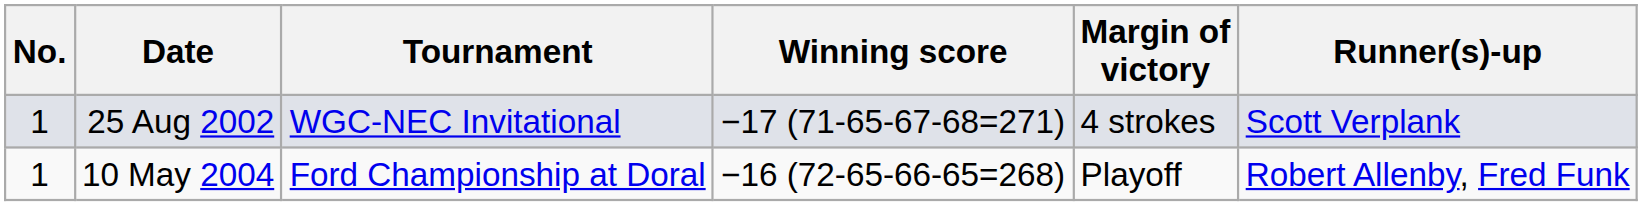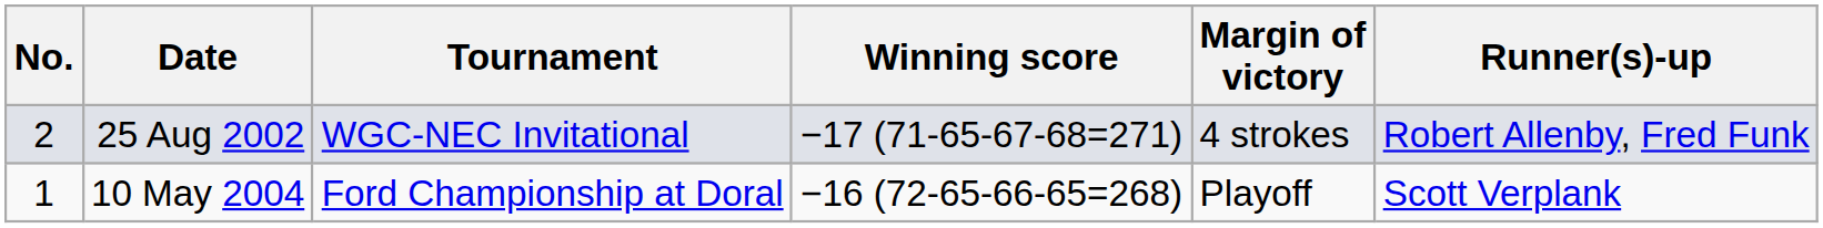25 Aug 2002 | No.: 1 -> 2
25 Aug 2002 | Runner(s)-up: Scott Verplank -> Robert Allenby, Fred Funk
10 May 2004 | Runner(s)-up: Robert Allenby, Fred Funk -> Scott Verplank
